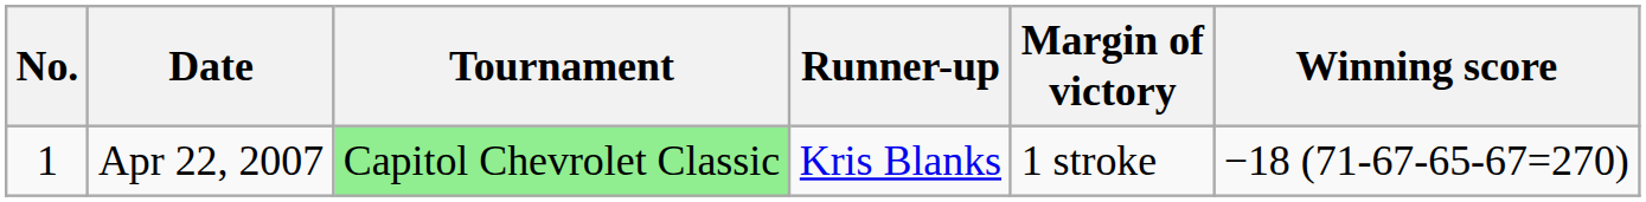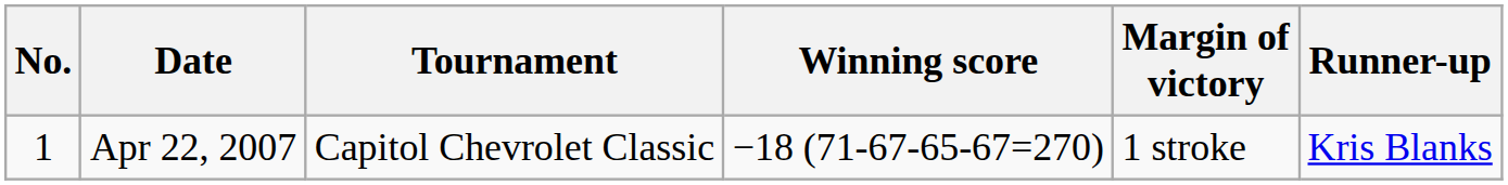columns swapped: Winning score <-> Runner-up
Apr 22, 2007 | Tournament: lightgreen background -> no background
